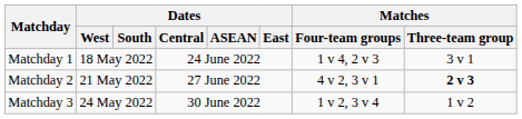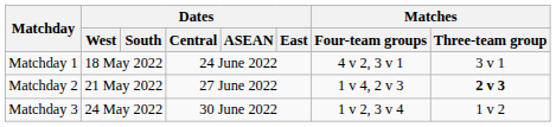Matchday 1 | Matches / Four-team groups: 1 v 4, 2 v 3 -> 4 v 2, 3 v 1
Matchday 2 | Matches / Four-team groups: 4 v 2, 3 v 1 -> 1 v 4, 2 v 3
